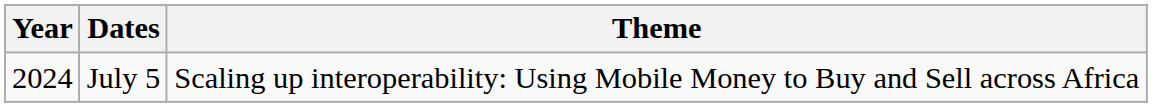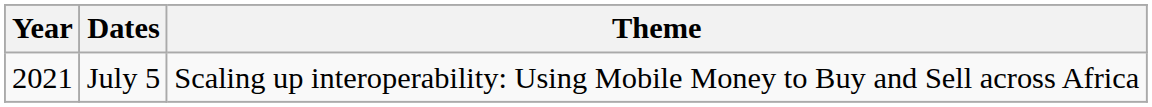July 5 | Year: 2024 -> 2021
